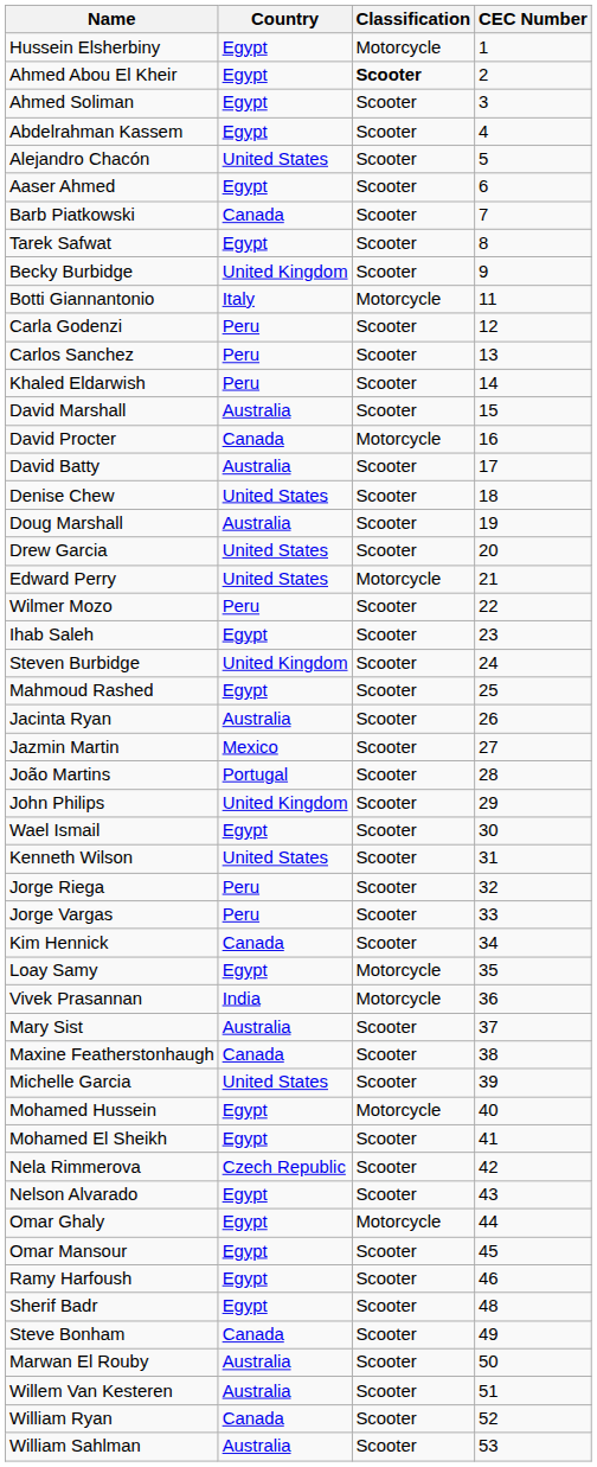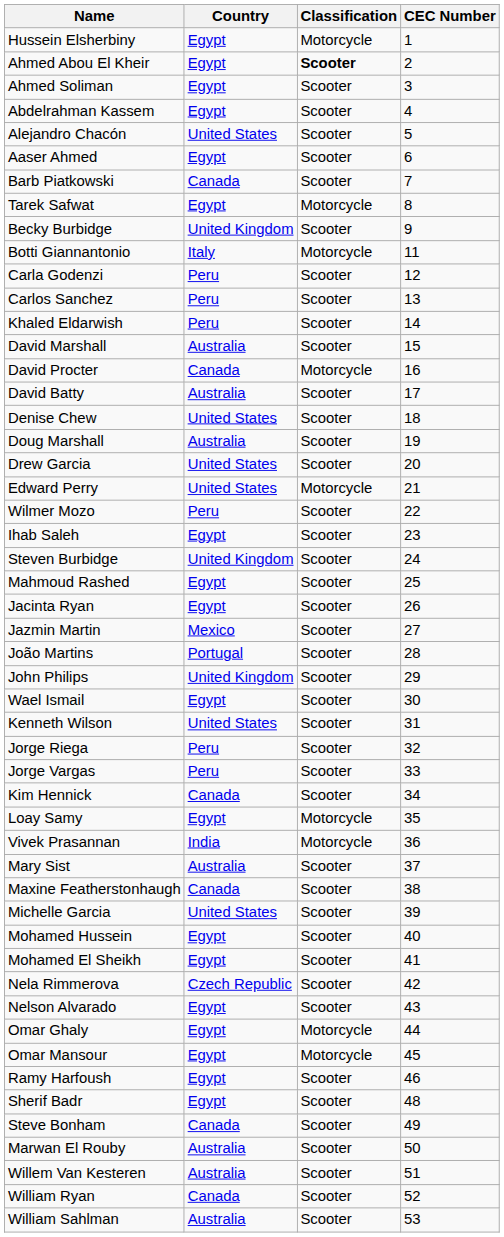Tarek Safwat | Classification: Scooter -> Motorcycle
Jacinta Ryan | Country: Australia -> Egypt
Mohamed Hussein | Classification: Motorcycle -> Scooter
Omar Mansour | Classification: Scooter -> Motorcycle
